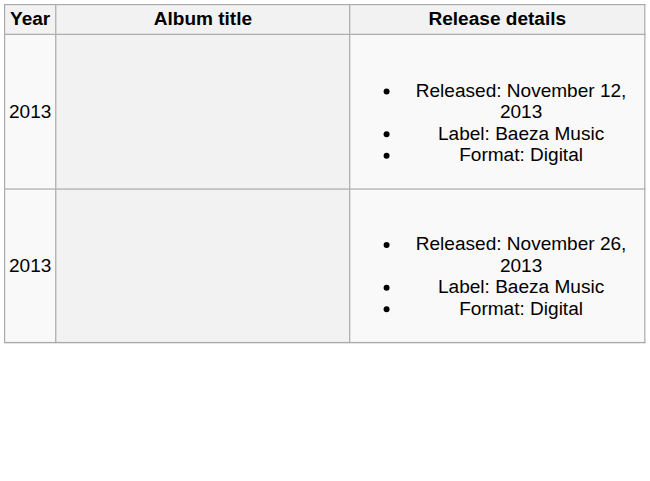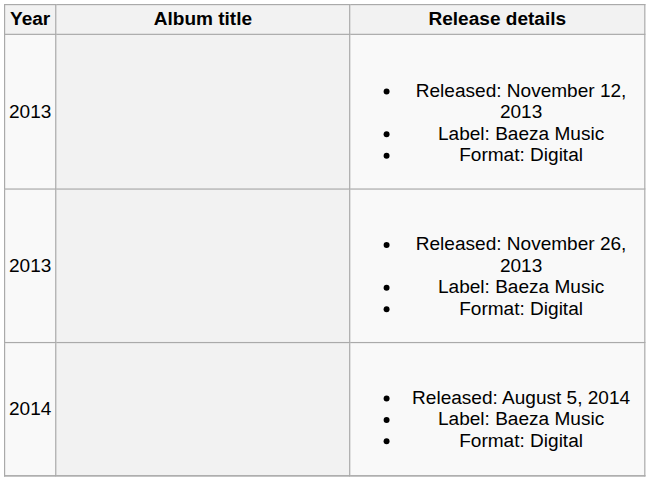+ row: 2014 | Released: August 5, 2014 Label: Baeza Music Format: Digital
